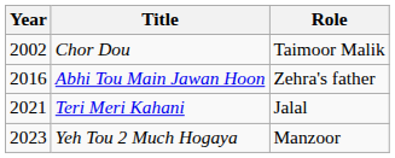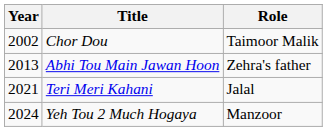Abhi Tou Main Jawan Hoon | Year: 2016 -> 2013
Yeh Tou 2 Much Hogaya | Year: 2023 -> 2024
